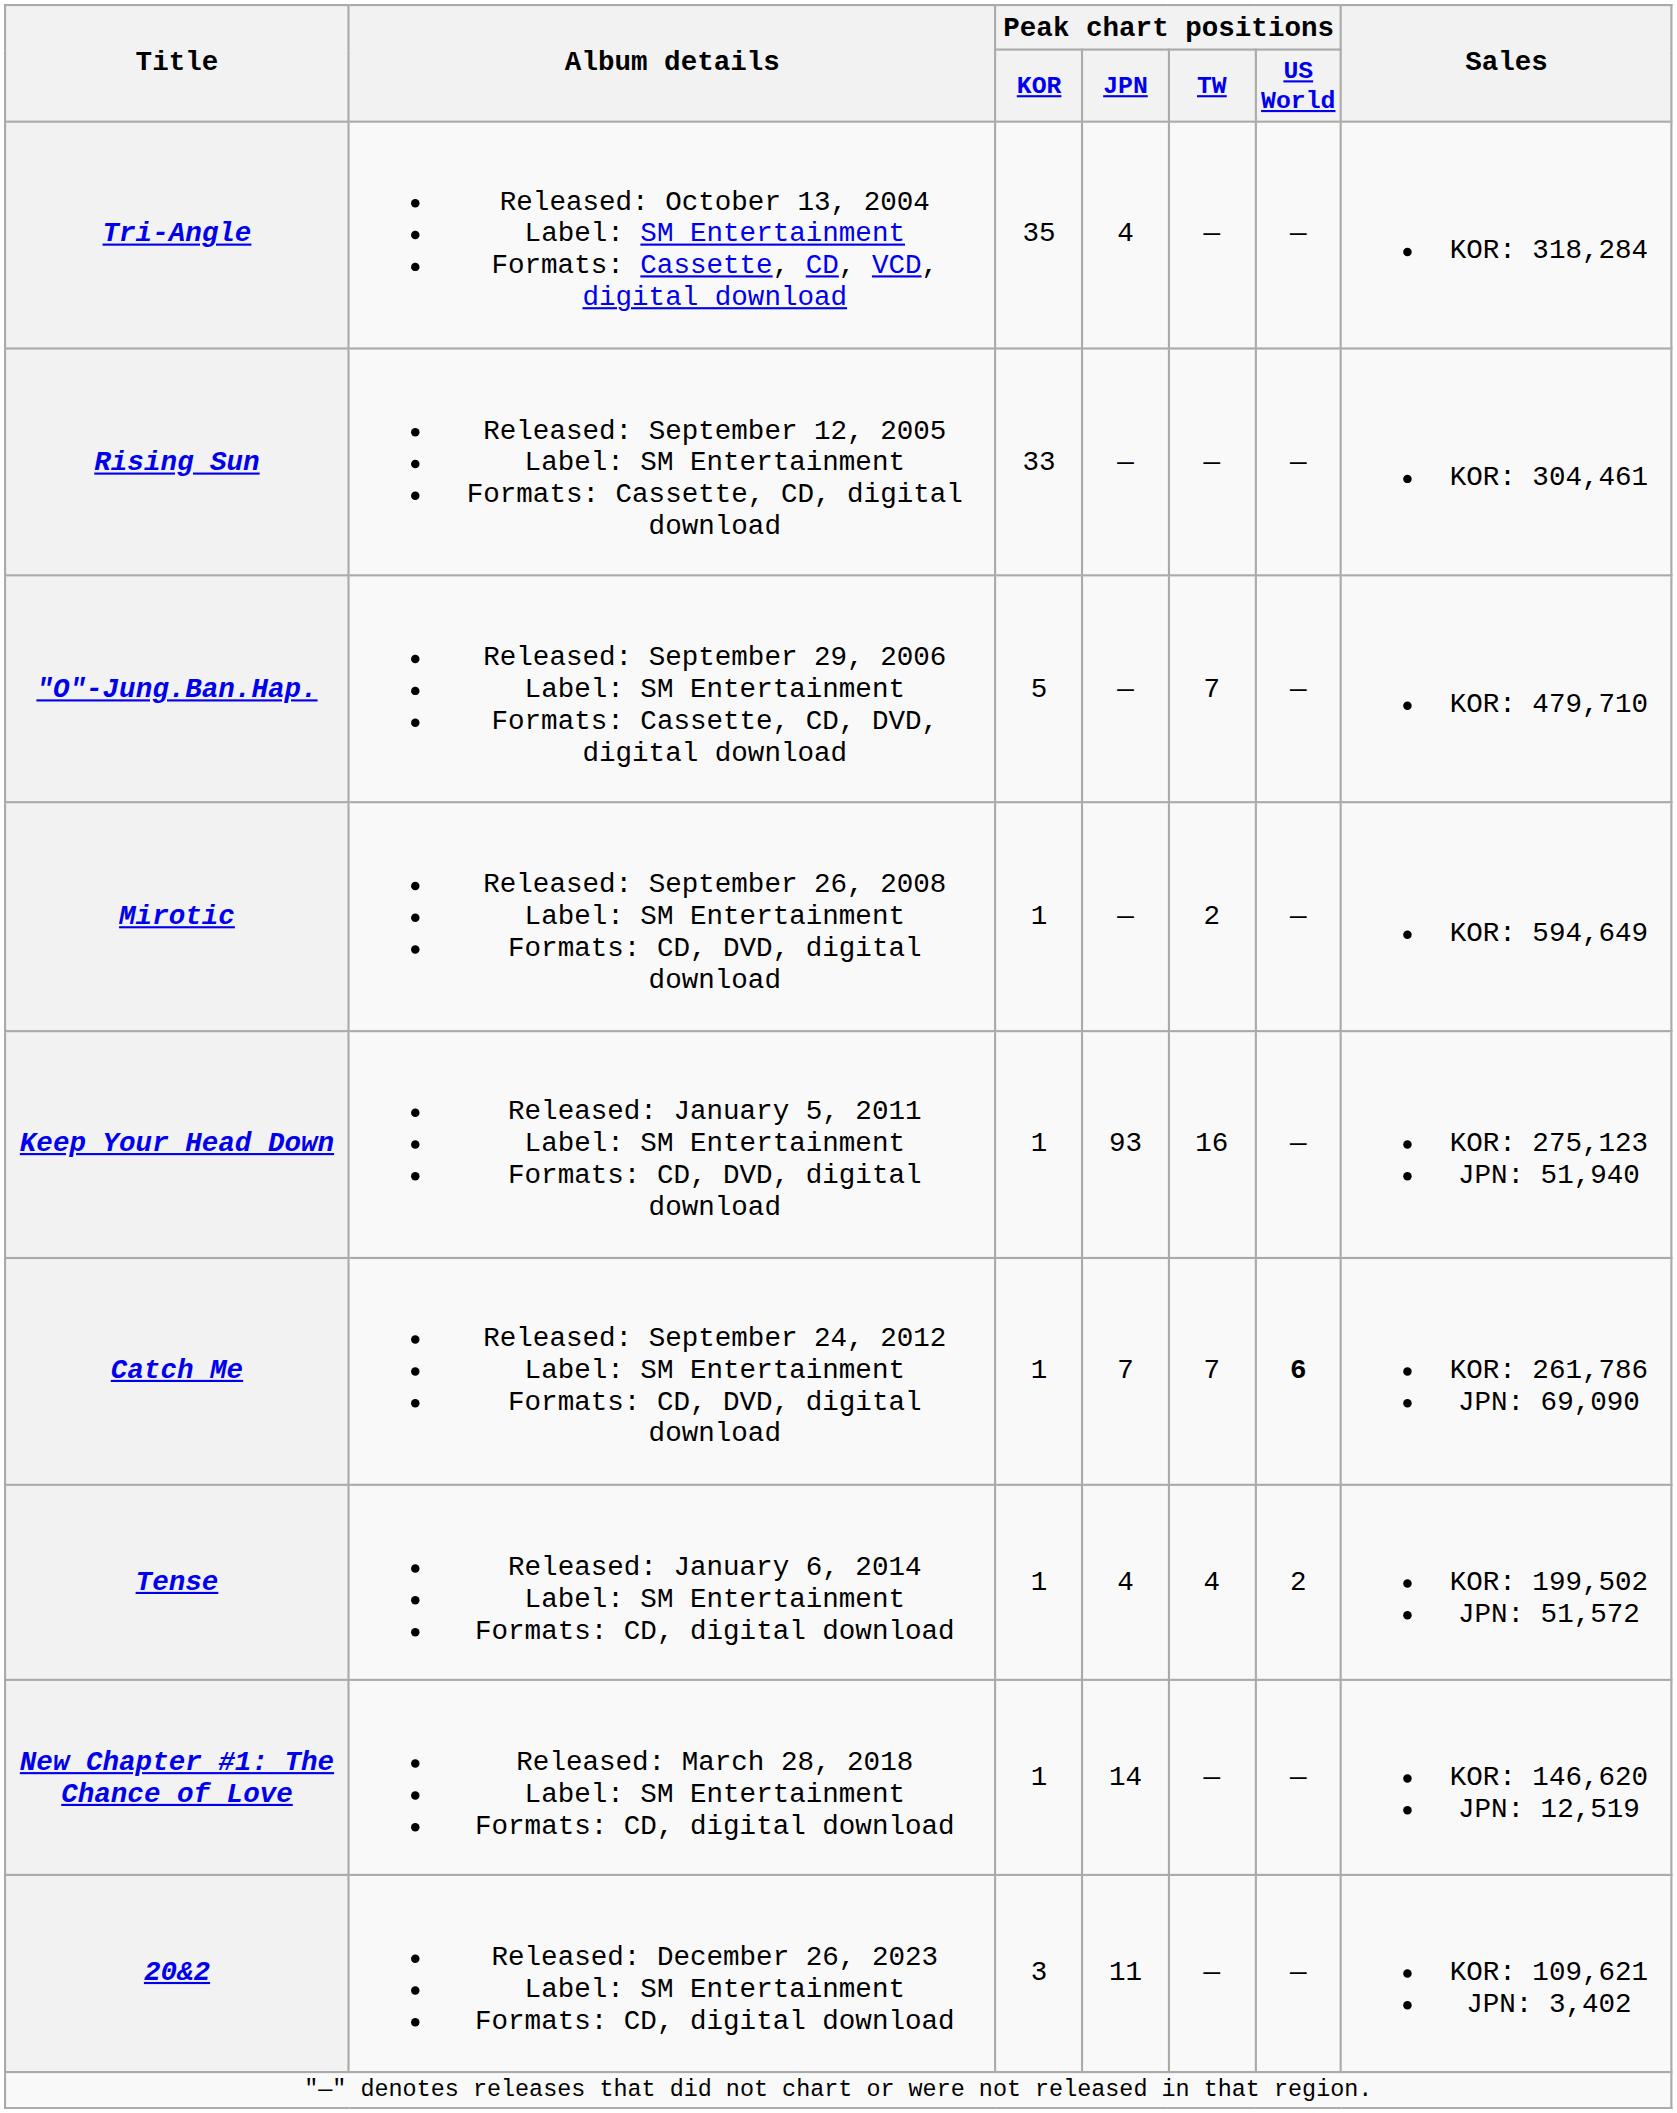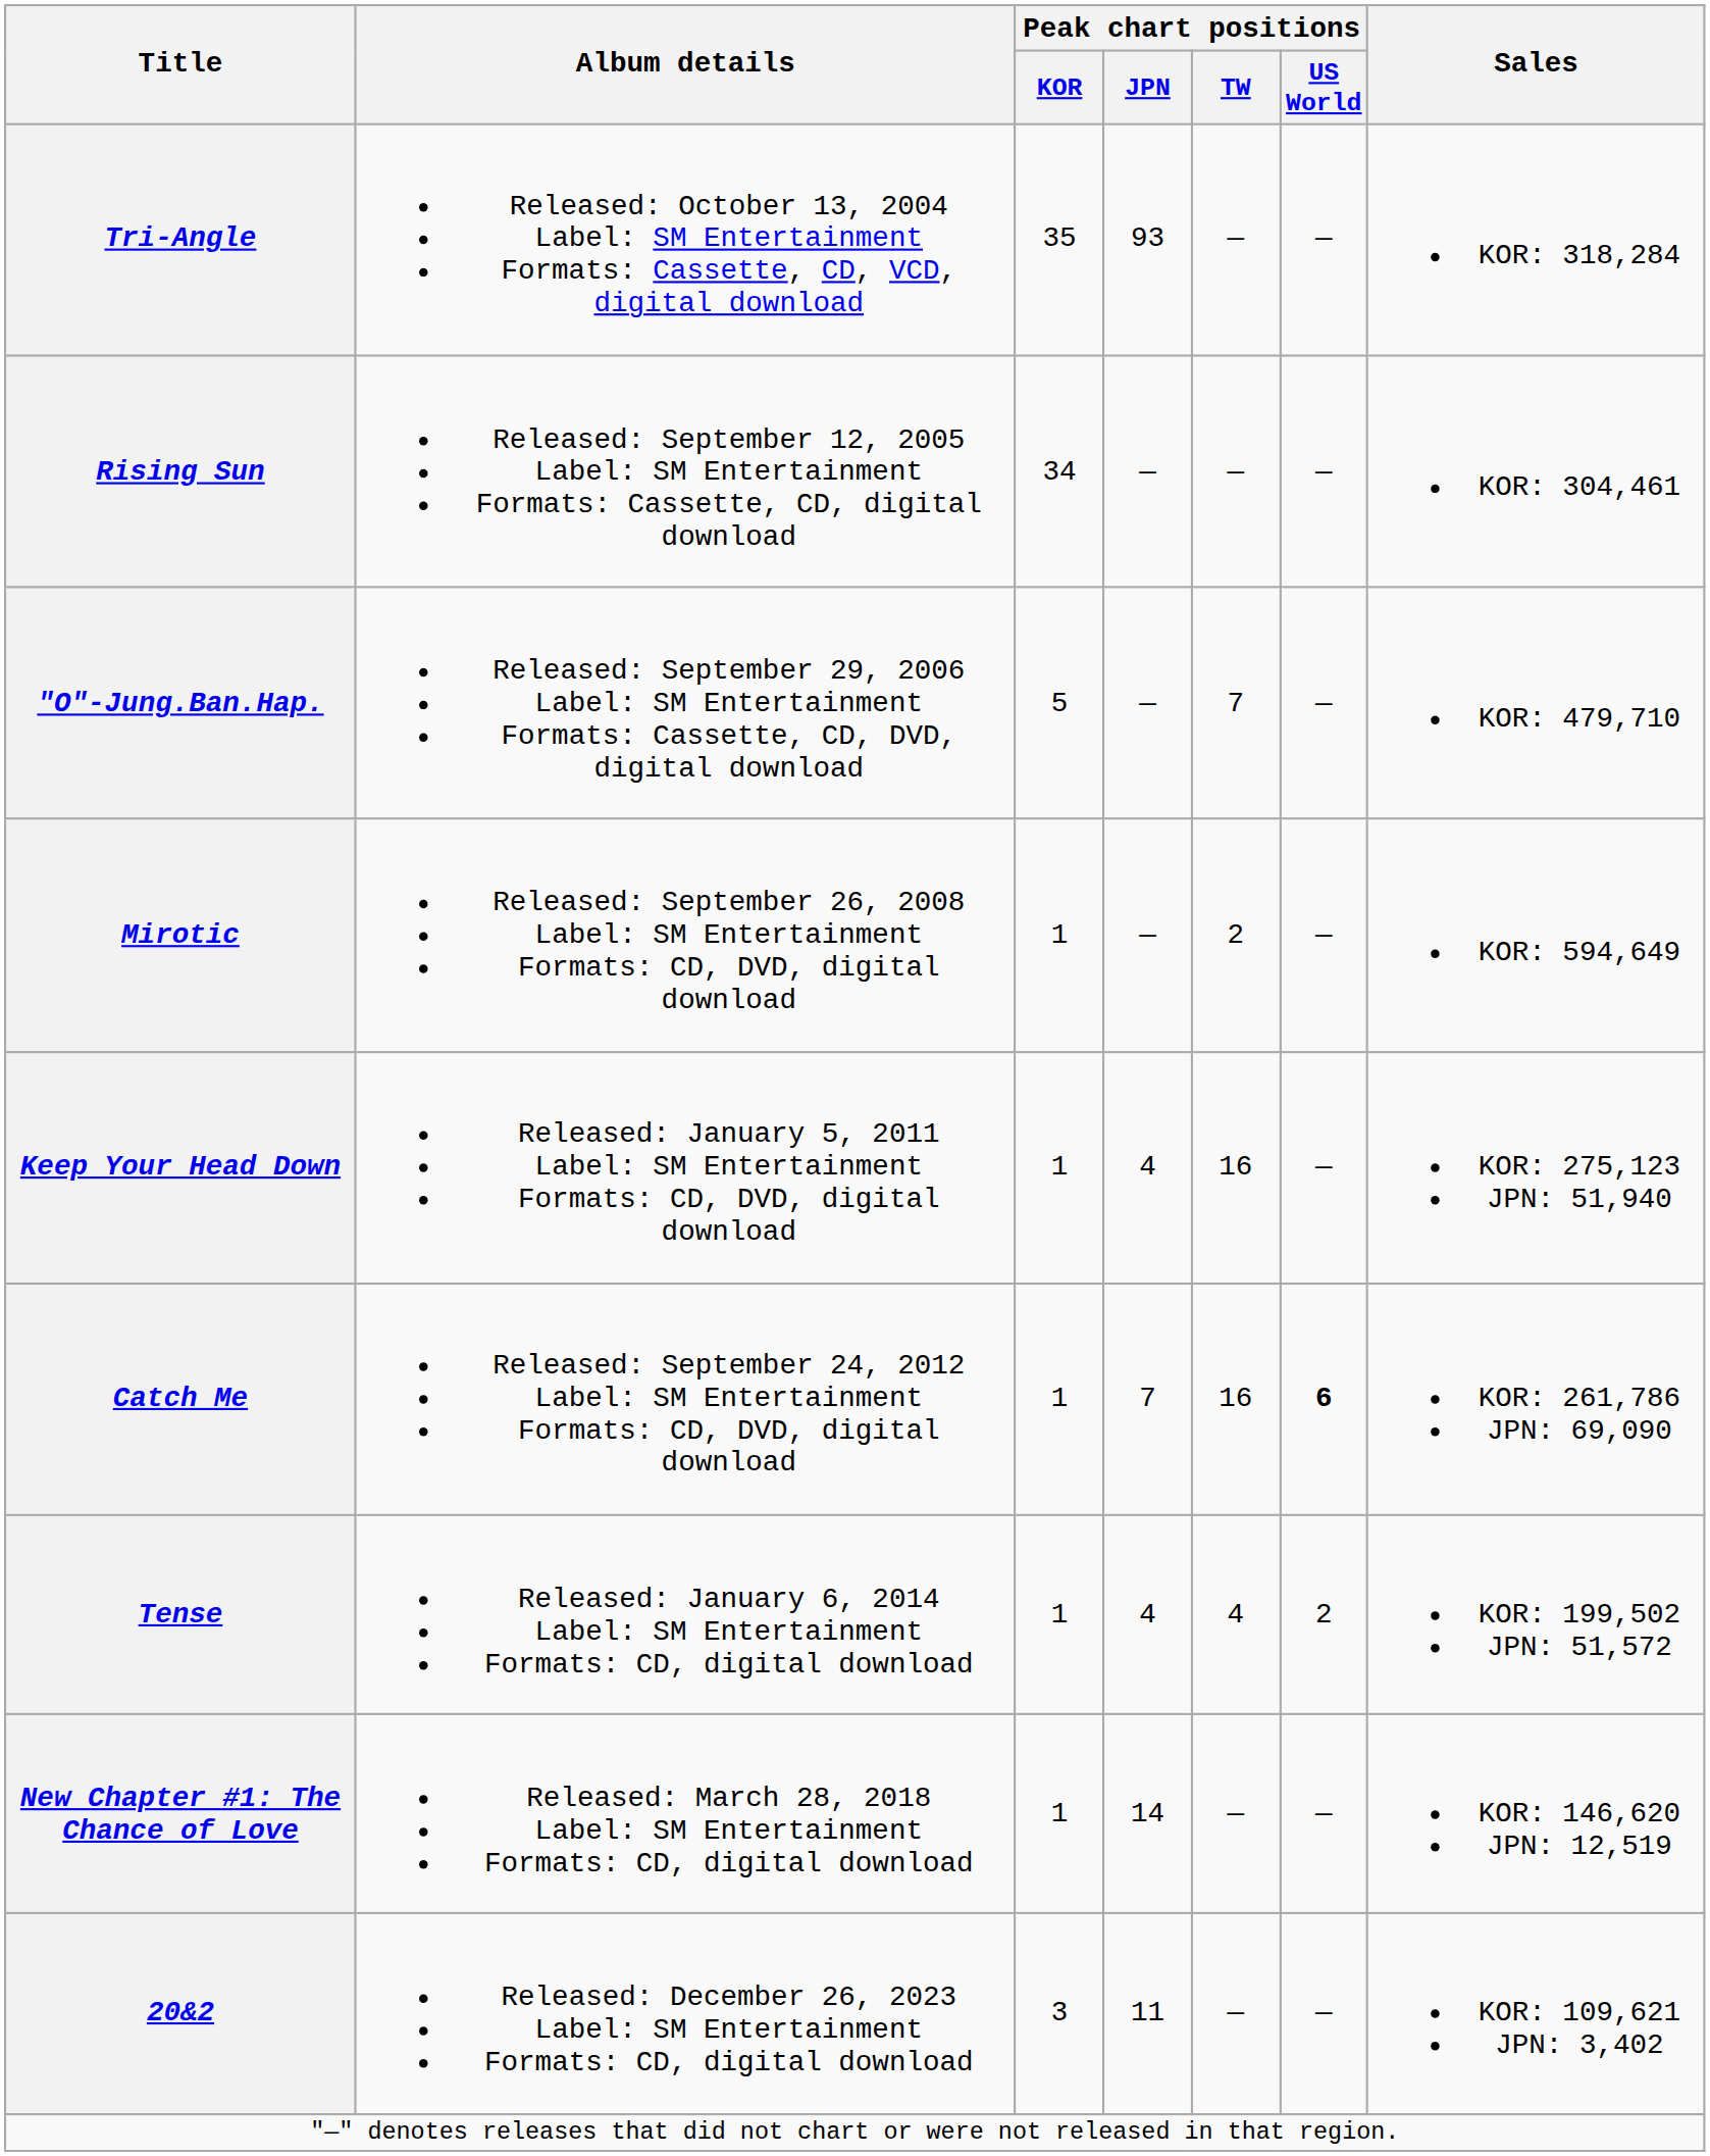Tri-Angle | Peak chart positions / JPN: 4 -> 93
Rising Sun | Peak chart positions / KOR: 33 -> 34
Keep Your Head Down | Peak chart positions / JPN: 93 -> 4
Catch Me | Peak chart positions / TW: 7 -> 16
